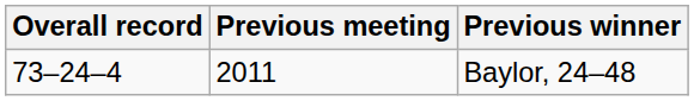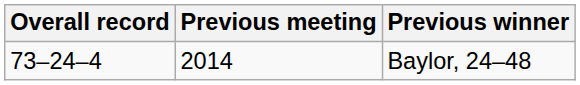Baylor, 24–48 | Previous meeting: 2011 -> 2014
